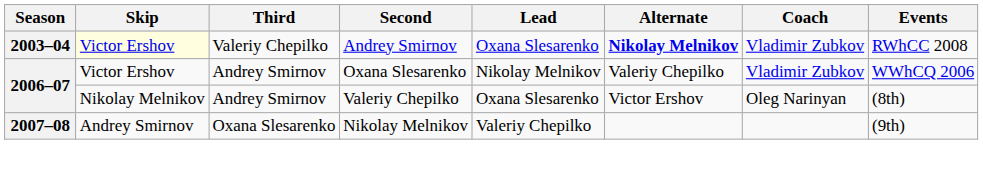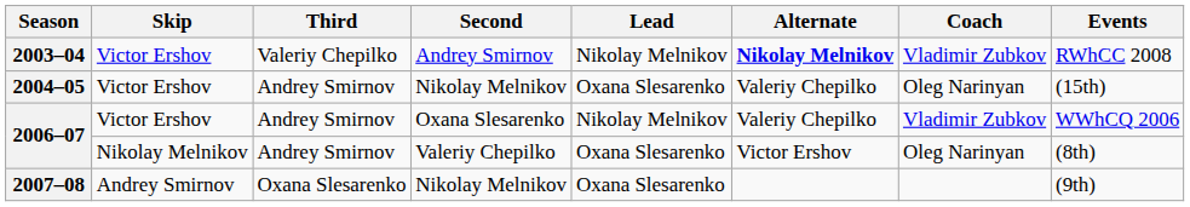2003–04 | Skip: lightyellow background -> no background
2003–04 | Lead: Oxana Slesarenko -> Nikolay Melnikov
+ row: 2004–05 | Victor Ershov | Andrey Smirnov | Nikolay Melnikov | Oxana Slesarenko | Valeriy Chepilko | Oleg Narinyan | (15th)
2007–08 | Lead: Valeriy Chepilko -> Oxana Slesarenko
